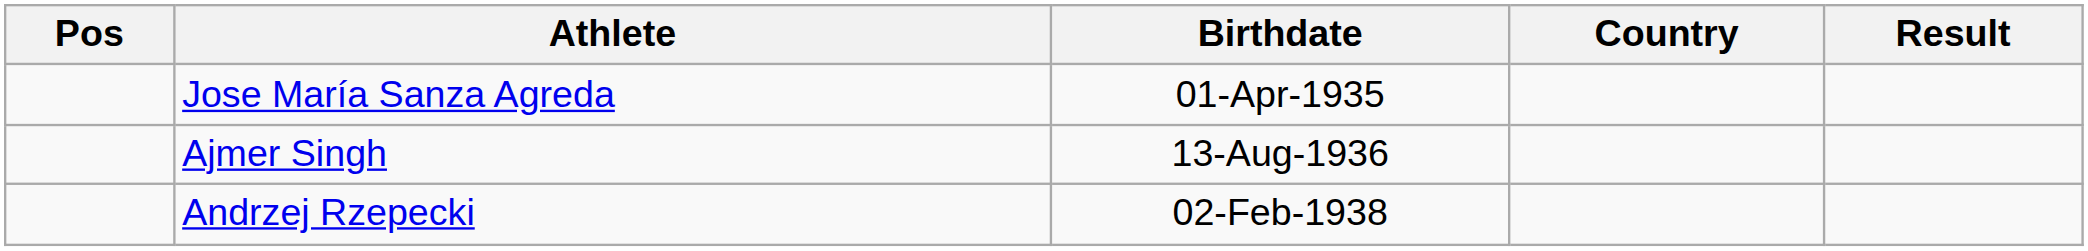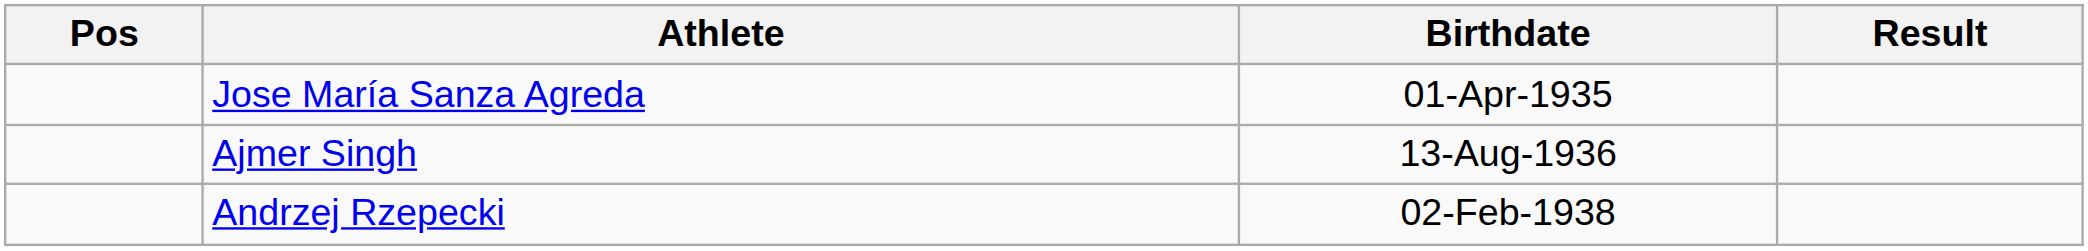- column: Country
